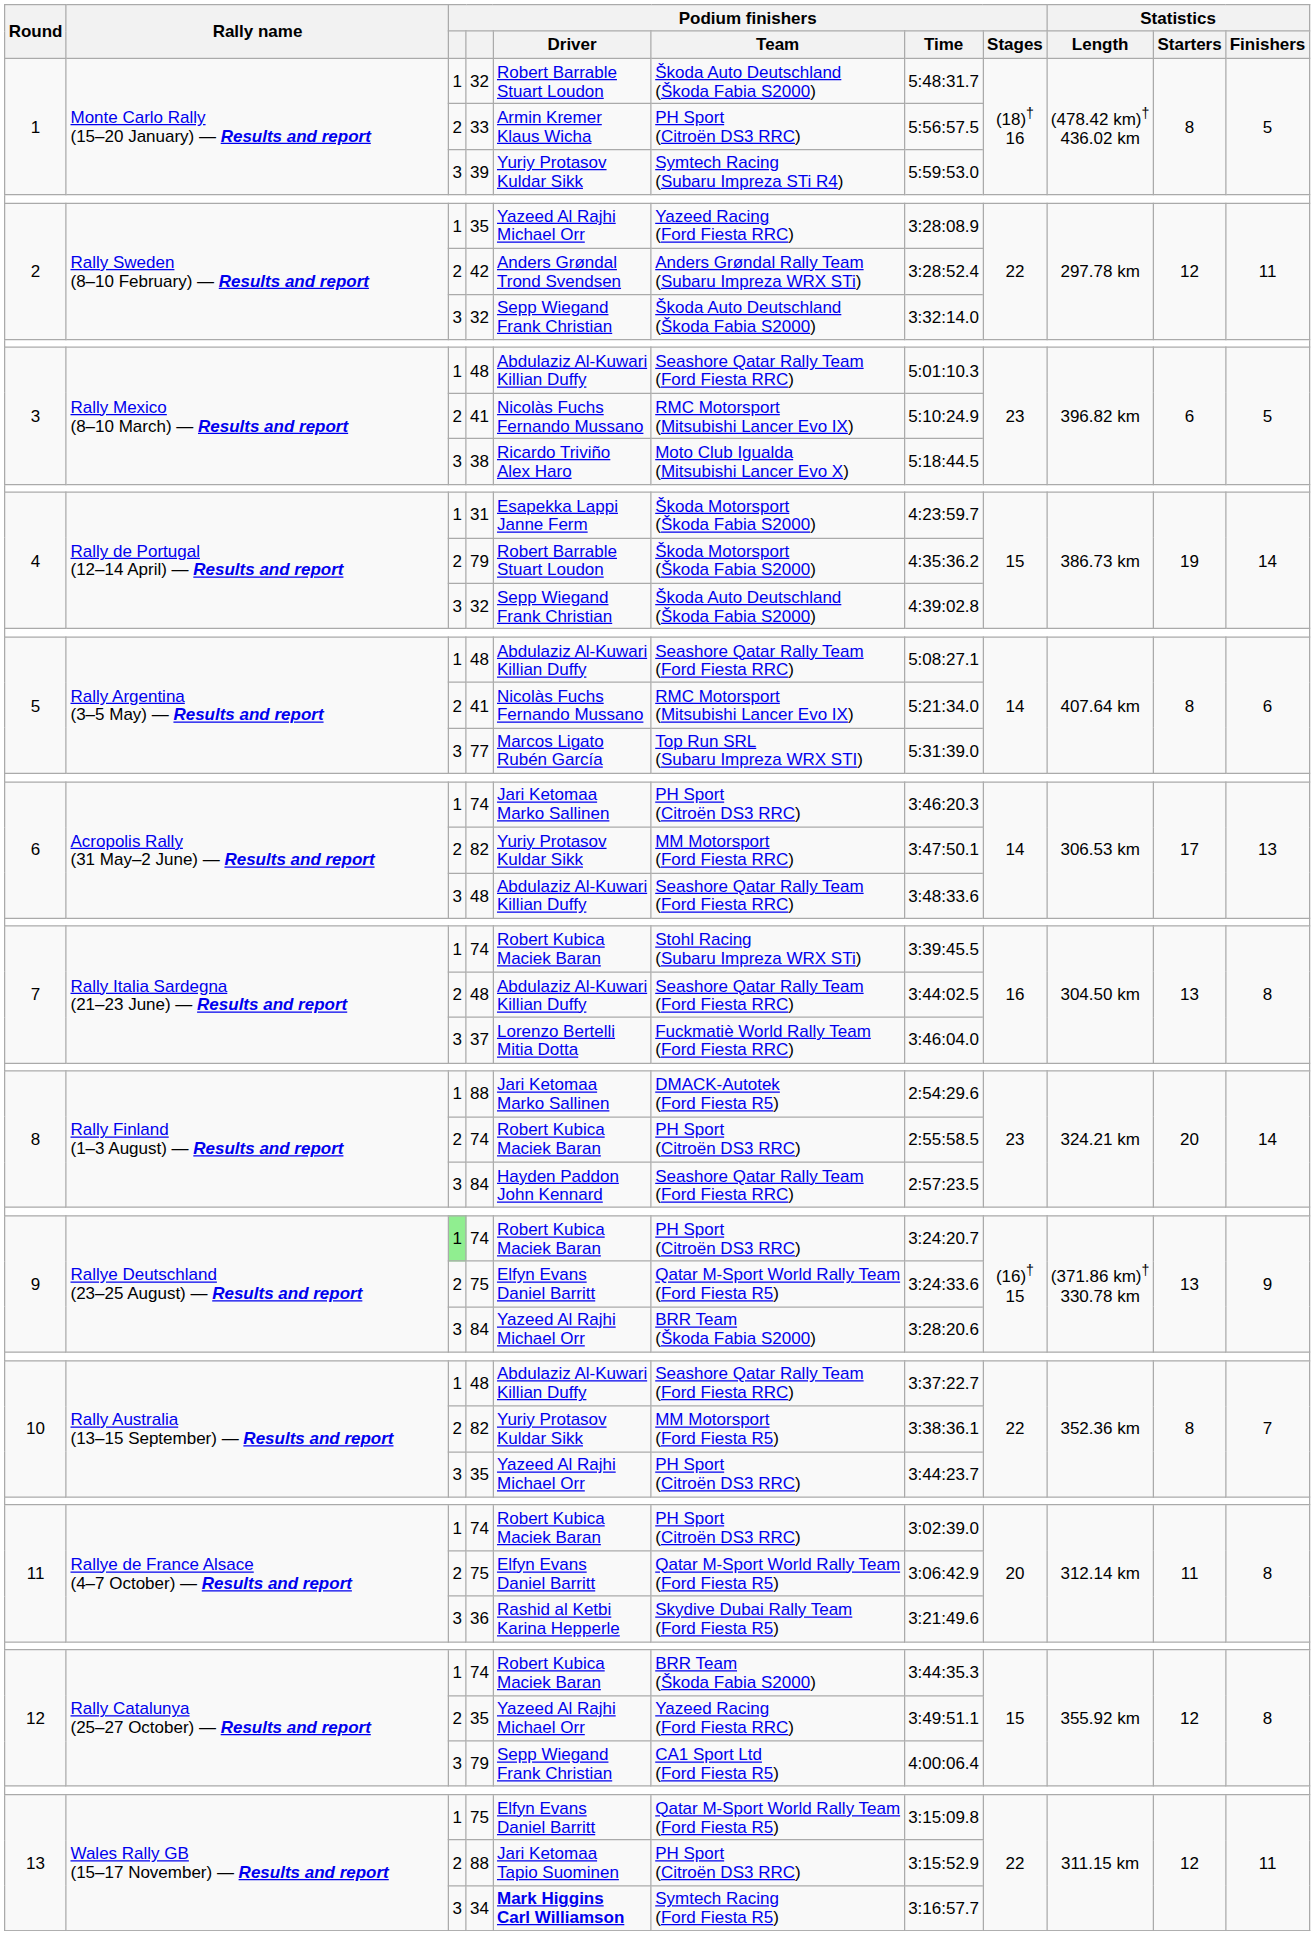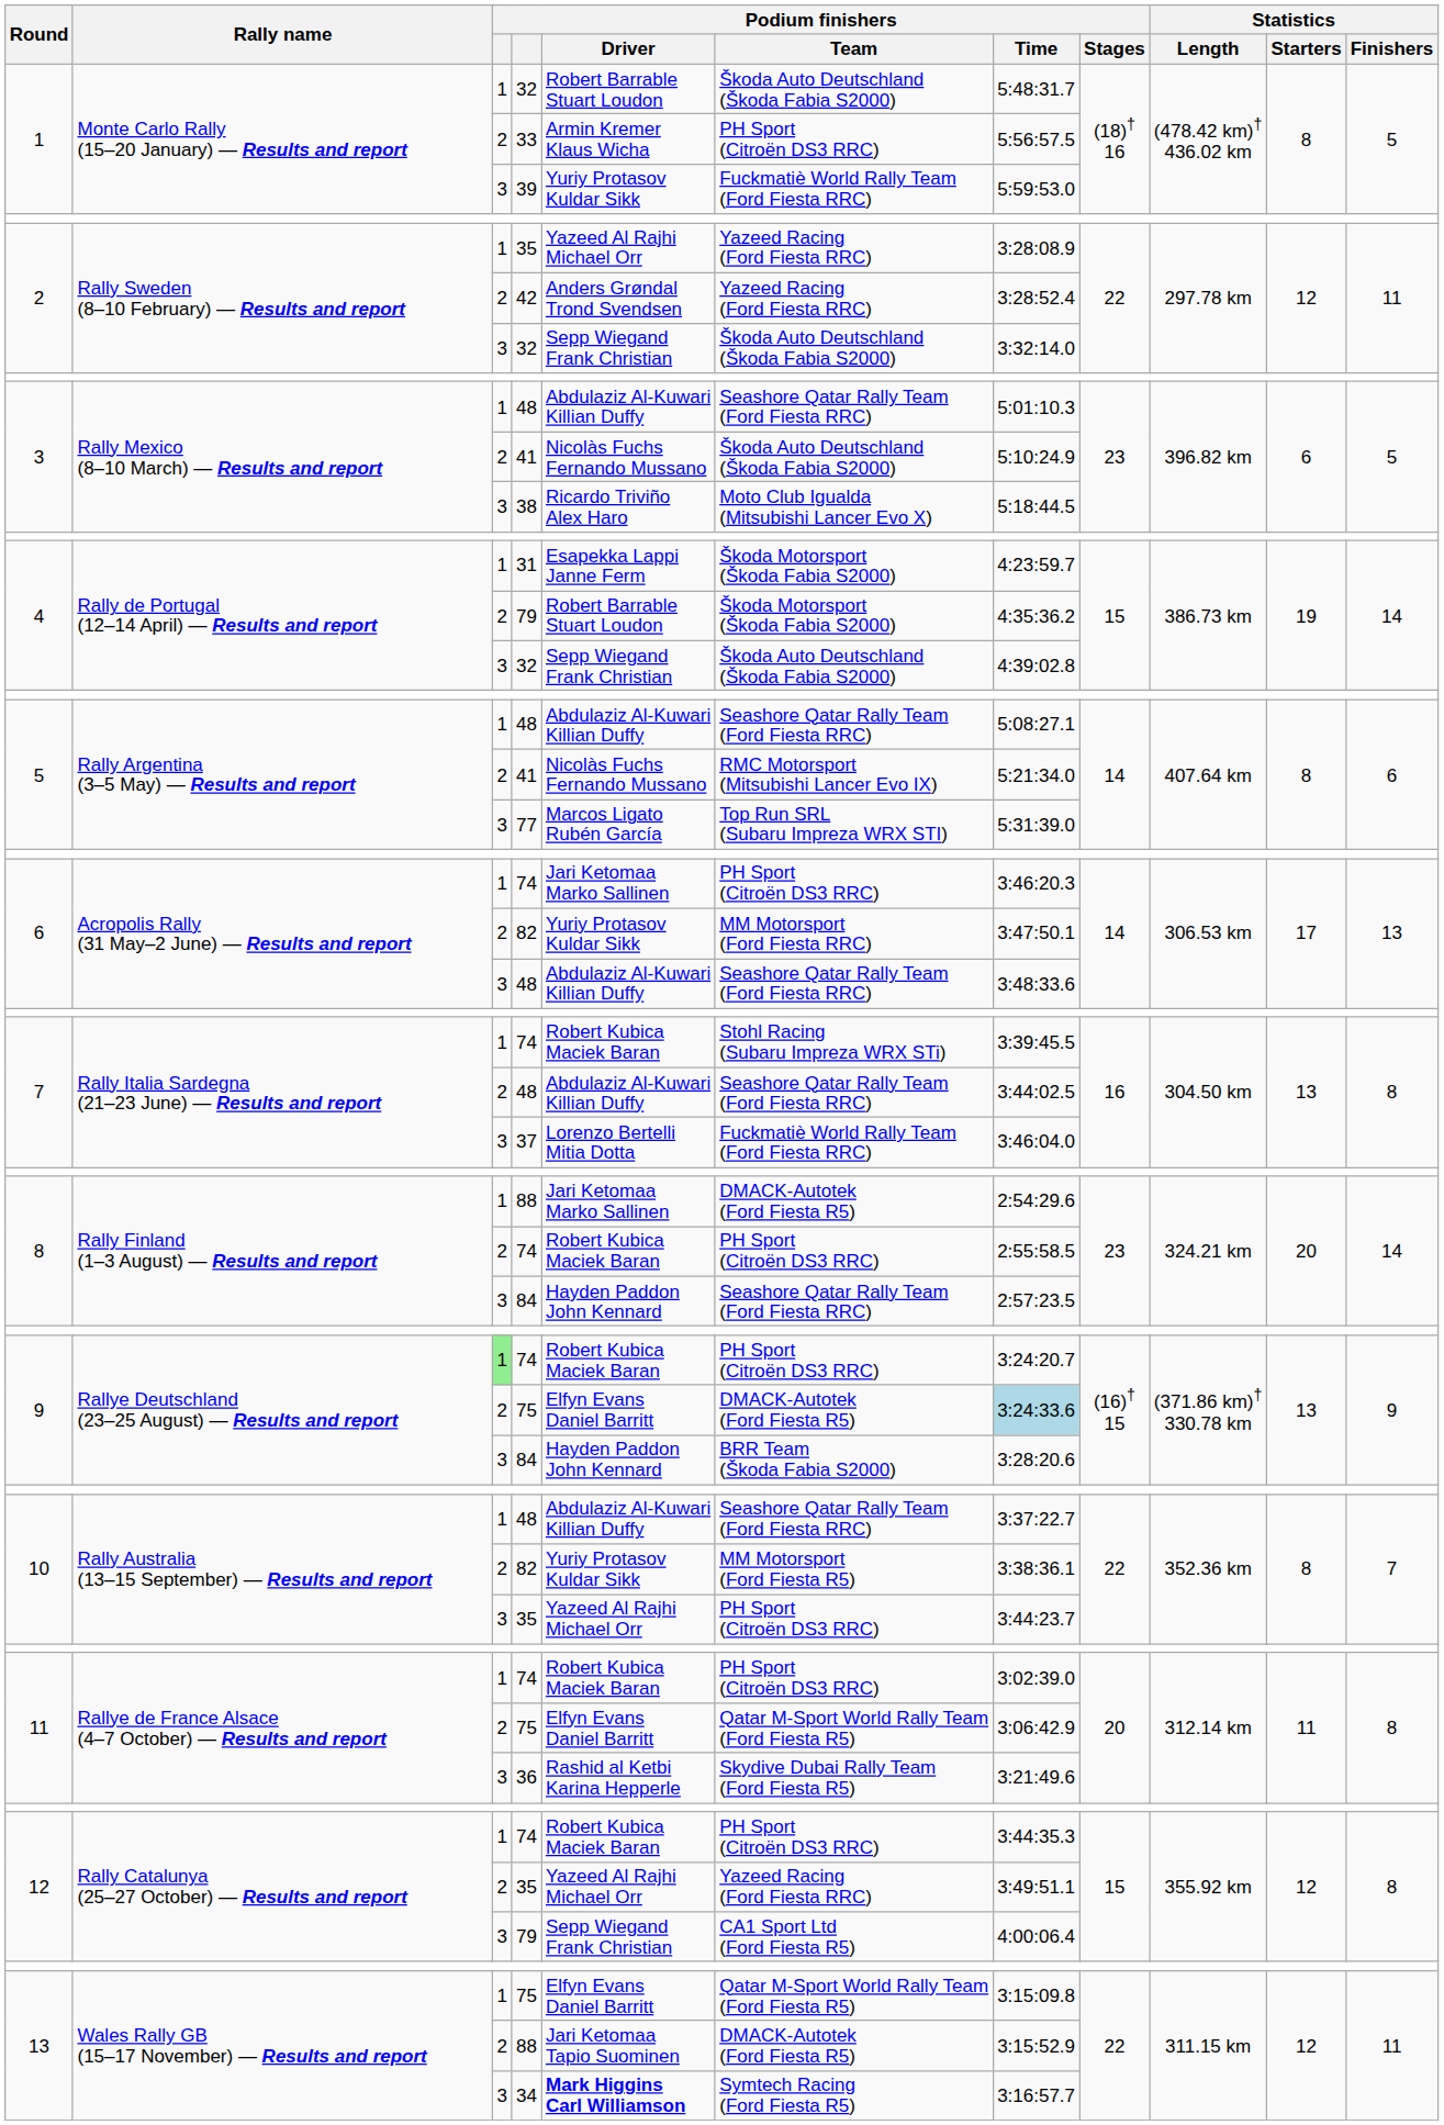39 | Podium finishers / Team: Symtech Racing (Subaru Impreza STi R4) -> Fuckmatiè World Rally Team (Ford Fiesta RRC)
42 | Podium finishers / Team: Anders Grøndal Rally Team (Subaru Impreza WRX STi) -> Yazeed Racing (Ford Fiesta RRC)
3 / 41 | Podium finishers / Team: RMC Motorsport (Mitsubishi Lancer Evo IX) -> Škoda Auto Deutschland (Škoda Fabia S2000)
9 / 75 | Podium finishers / Team: Qatar M-Sport World Rally Team (Ford Fiesta R5) -> DMACK-Autotek (Ford Fiesta R5)
9 / 75 | Podium finishers / Time: no background -> lightblue background
9 / 84 | Podium finishers / Driver: Yazeed Al Rajhi Michael Orr -> Hayden Paddon John Kennard
12 / 74 | Podium finishers / Team: BRR Team (Škoda Fabia S2000) -> PH Sport (Citroën DS3 RRC)
13 / 88 | Podium finishers / Team: PH Sport (Citroën DS3 RRC) -> DMACK-Autotek (Ford Fiesta R5)
